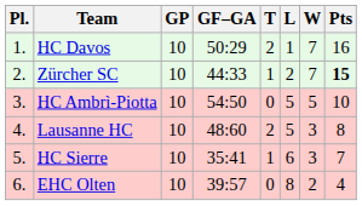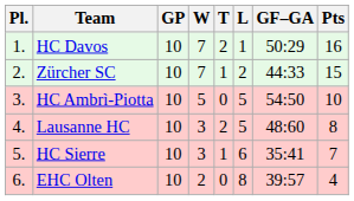columns swapped: W <-> GF–GA
Zürcher SC | Pts: bold -> normal
